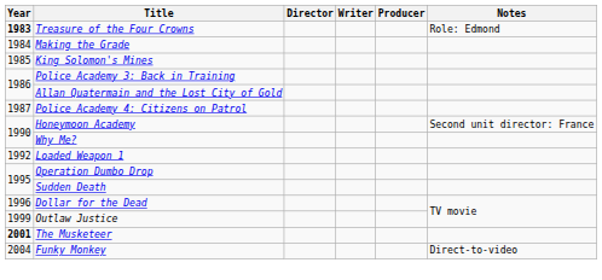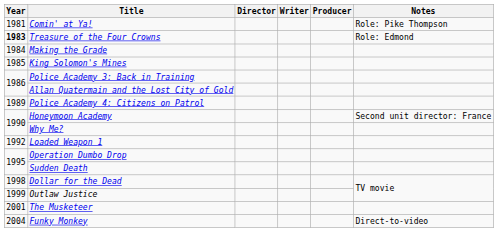+ row: 1981 | Comin' at Ya! | Role: Pike Thompson
Police Academy 4: Citizens on Patrol | Year: 1987 -> 1989
Dollar for the Dead | Year: 1996 -> 1998
The Musketeer | Year: bold -> normal
